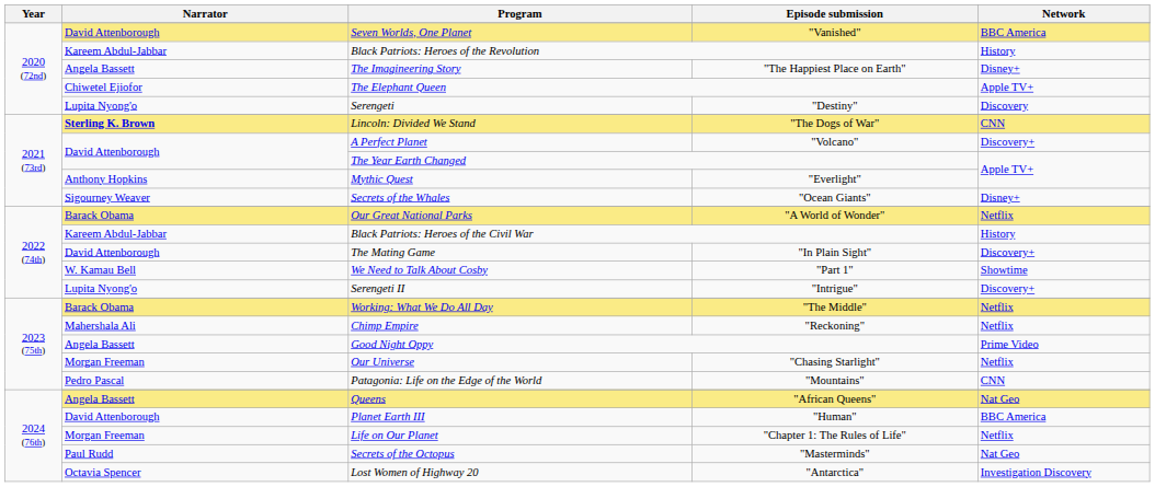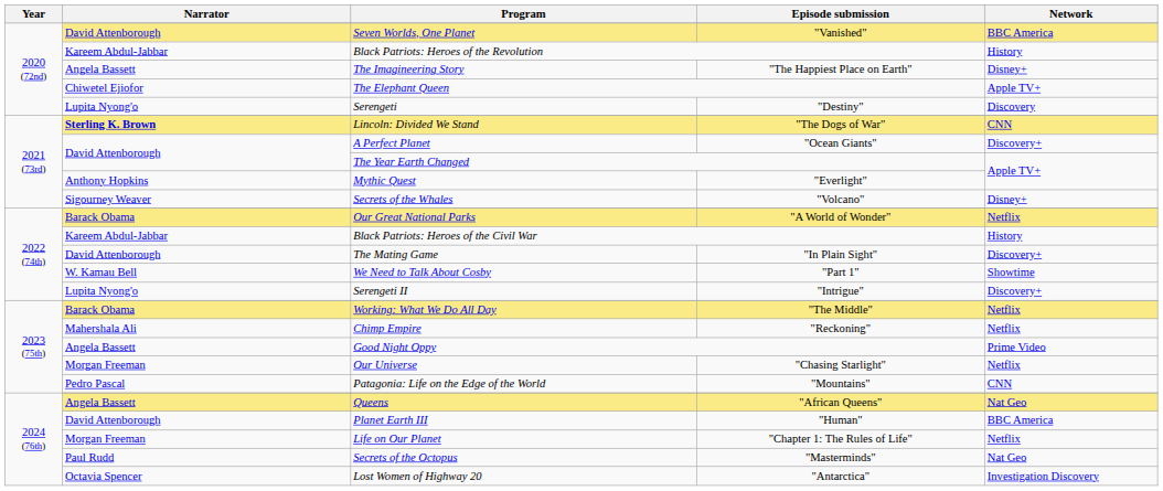A Perfect Planet | Episode submission: "Volcano" -> "Ocean Giants"
Secrets of the Whales | Episode submission: "Ocean Giants" -> "Volcano"
